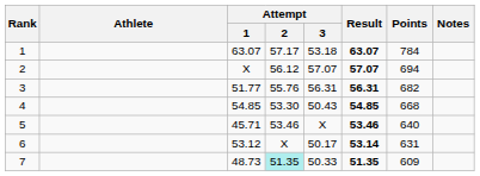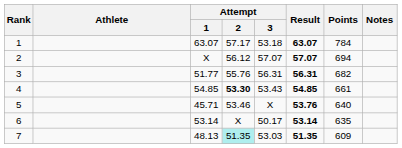4 | Attempt / 2: normal -> bold
4 | Attempt / 3: 50.43 -> 53.43
4 | Points: 668 -> 661
5 | Result: 53.46 -> 53.76
6 | Attempt / 1: 53.12 -> 53.14
6 | Points: 631 -> 635
7 | Attempt / 1: 48.73 -> 48.13
7 | Attempt / 3: 50.33 -> 53.03
